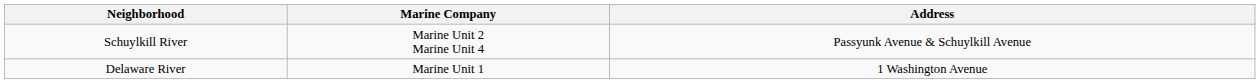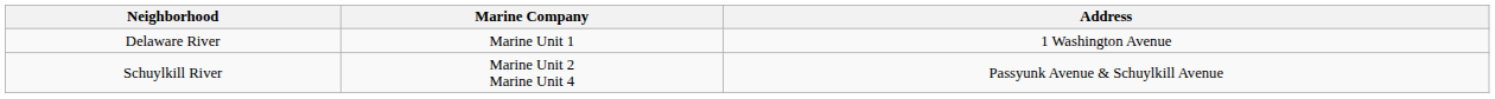rows swapped: Delaware River <-> Schuylkill River
